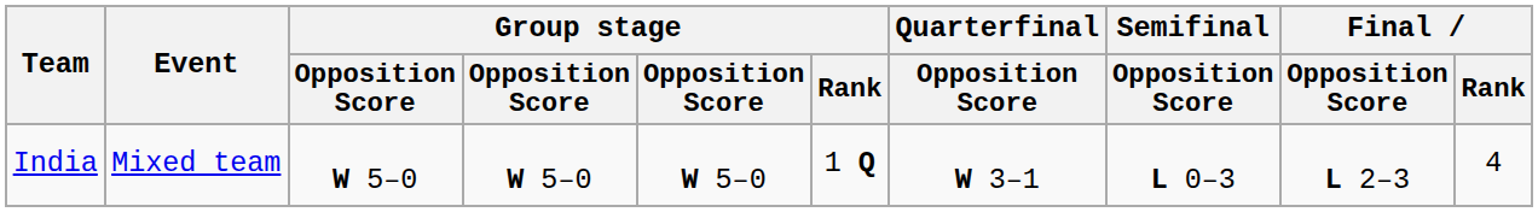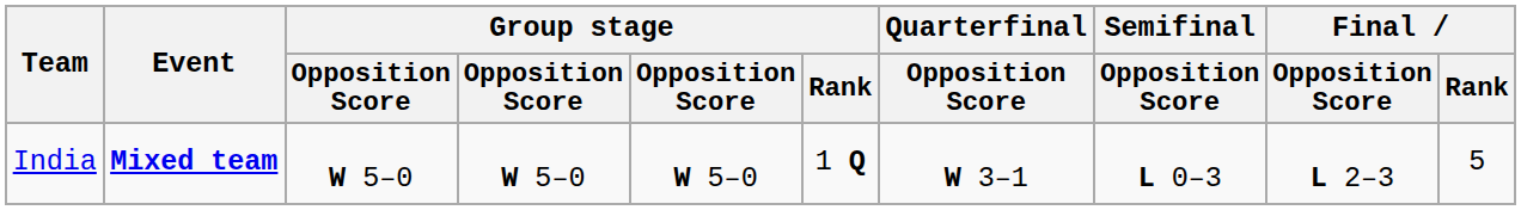India | Event: normal -> bold
India | Final / Rank: 4 -> 5
